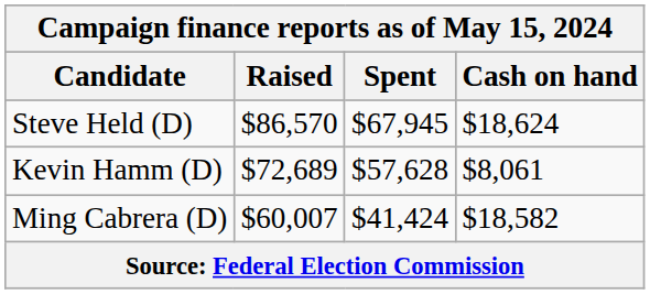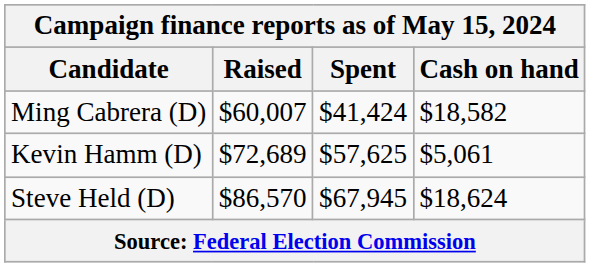rows swapped: Ming Cabrera (D) <-> Steve Held (D)
Kevin Hamm (D) | Spent: $57,628 -> $57,625
Kevin Hamm (D) | Cash on hand: $8,061 -> $5,061
